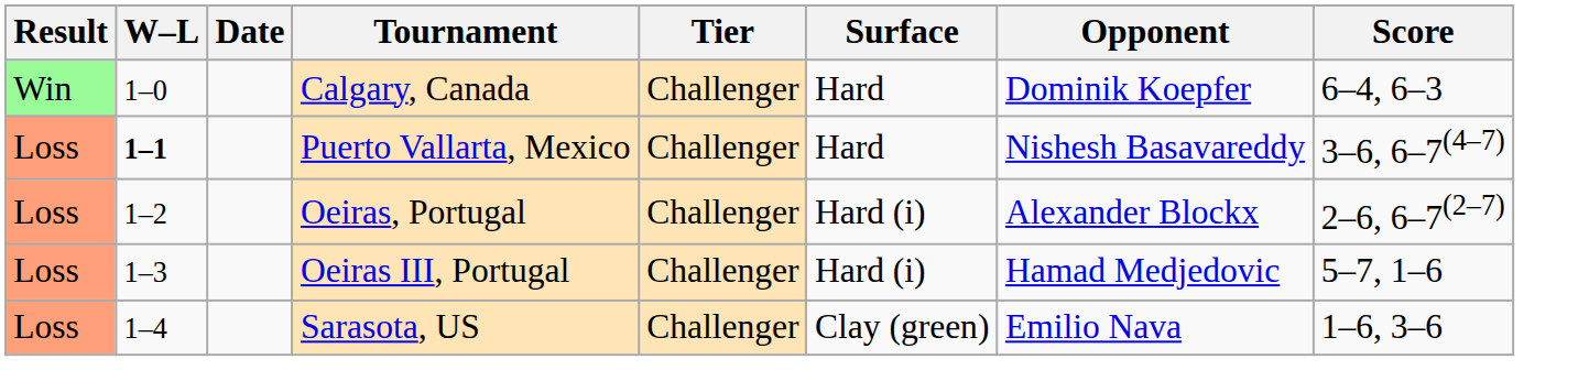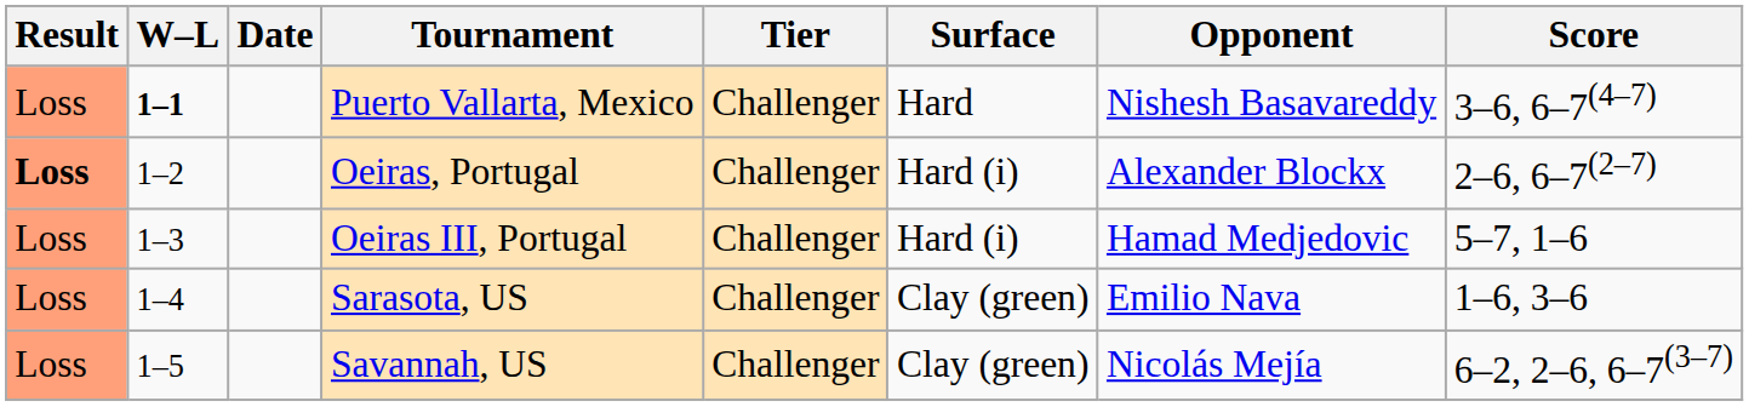- row: Win | 1–0 | Calgary, Canada | Challenger | Hard | Dominik Koepfer | 6–4, 6–3
Oeiras, Portugal | Result: normal -> bold
+ row: Loss | 1–5 | Savannah, US | Challenger | Clay (green) | Nicolás Mejía | 6–2, 2–6, 6–7(3–7)
